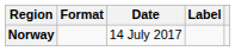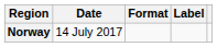columns swapped: Date <-> Format
